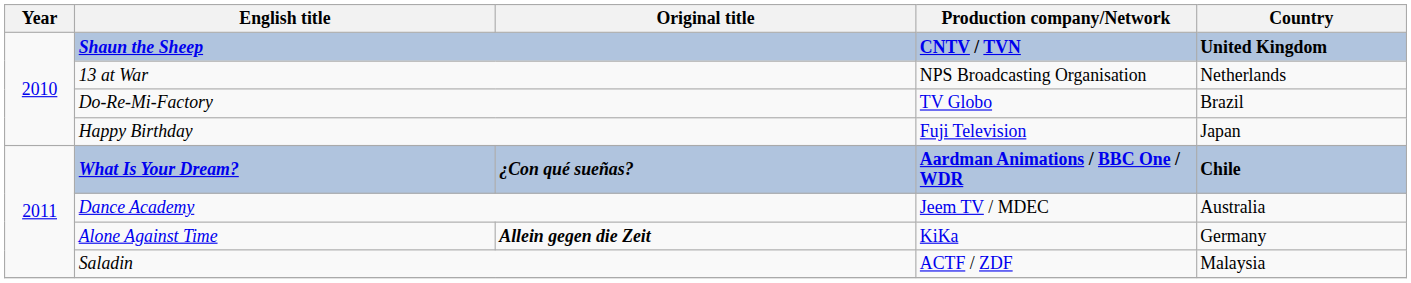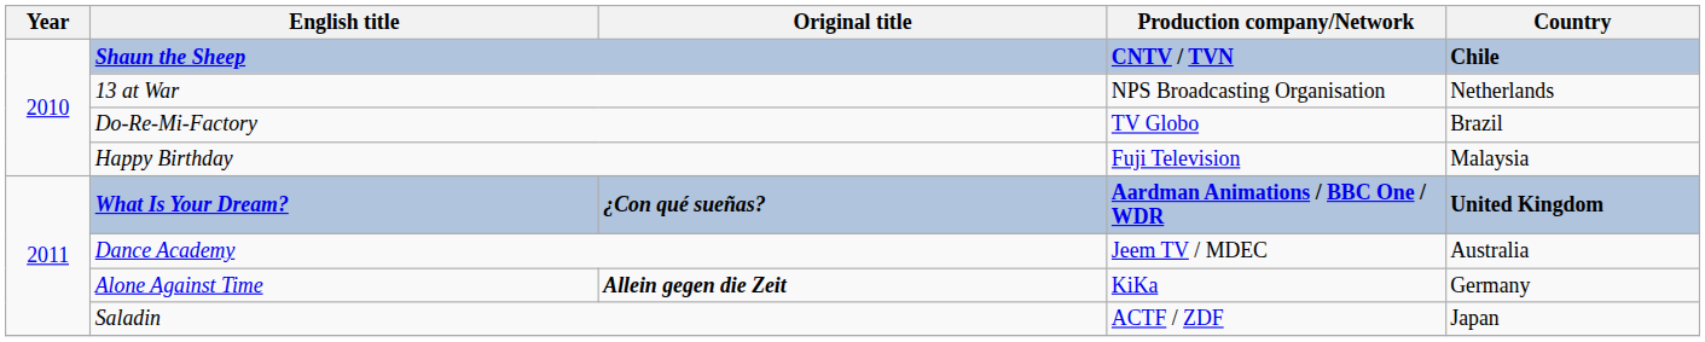Shaun the Sheep | Country: United Kingdom -> Chile
Happy Birthday | Country: Japan -> Malaysia
What Is Your Dream? | Country: Chile -> United Kingdom
Saladin | Country: Malaysia -> Japan
